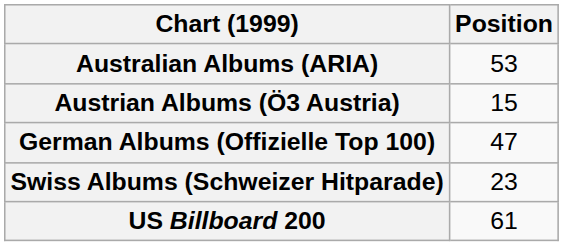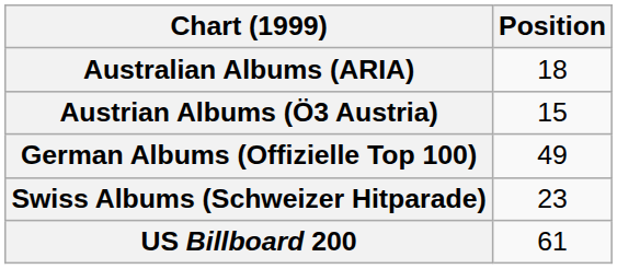Australian Albums (ARIA) | Position: 53 -> 18
German Albums (Offizielle Top 100) | Position: 47 -> 49
